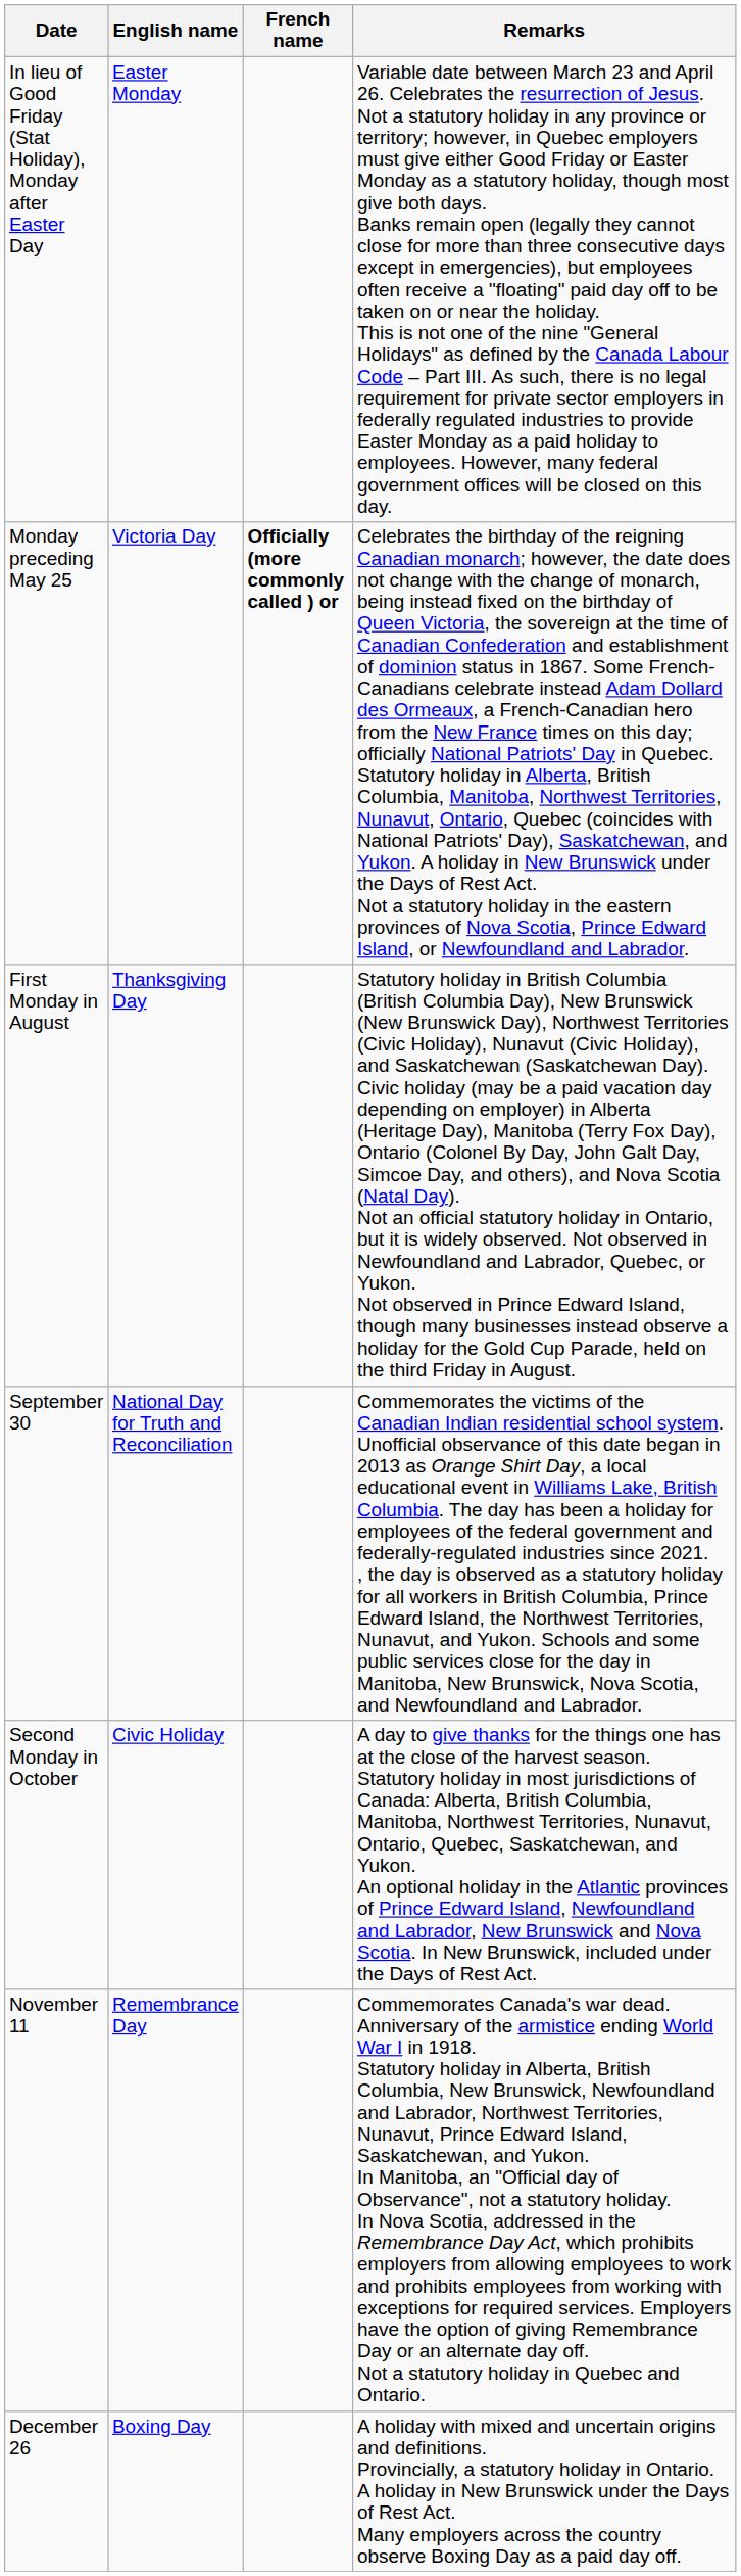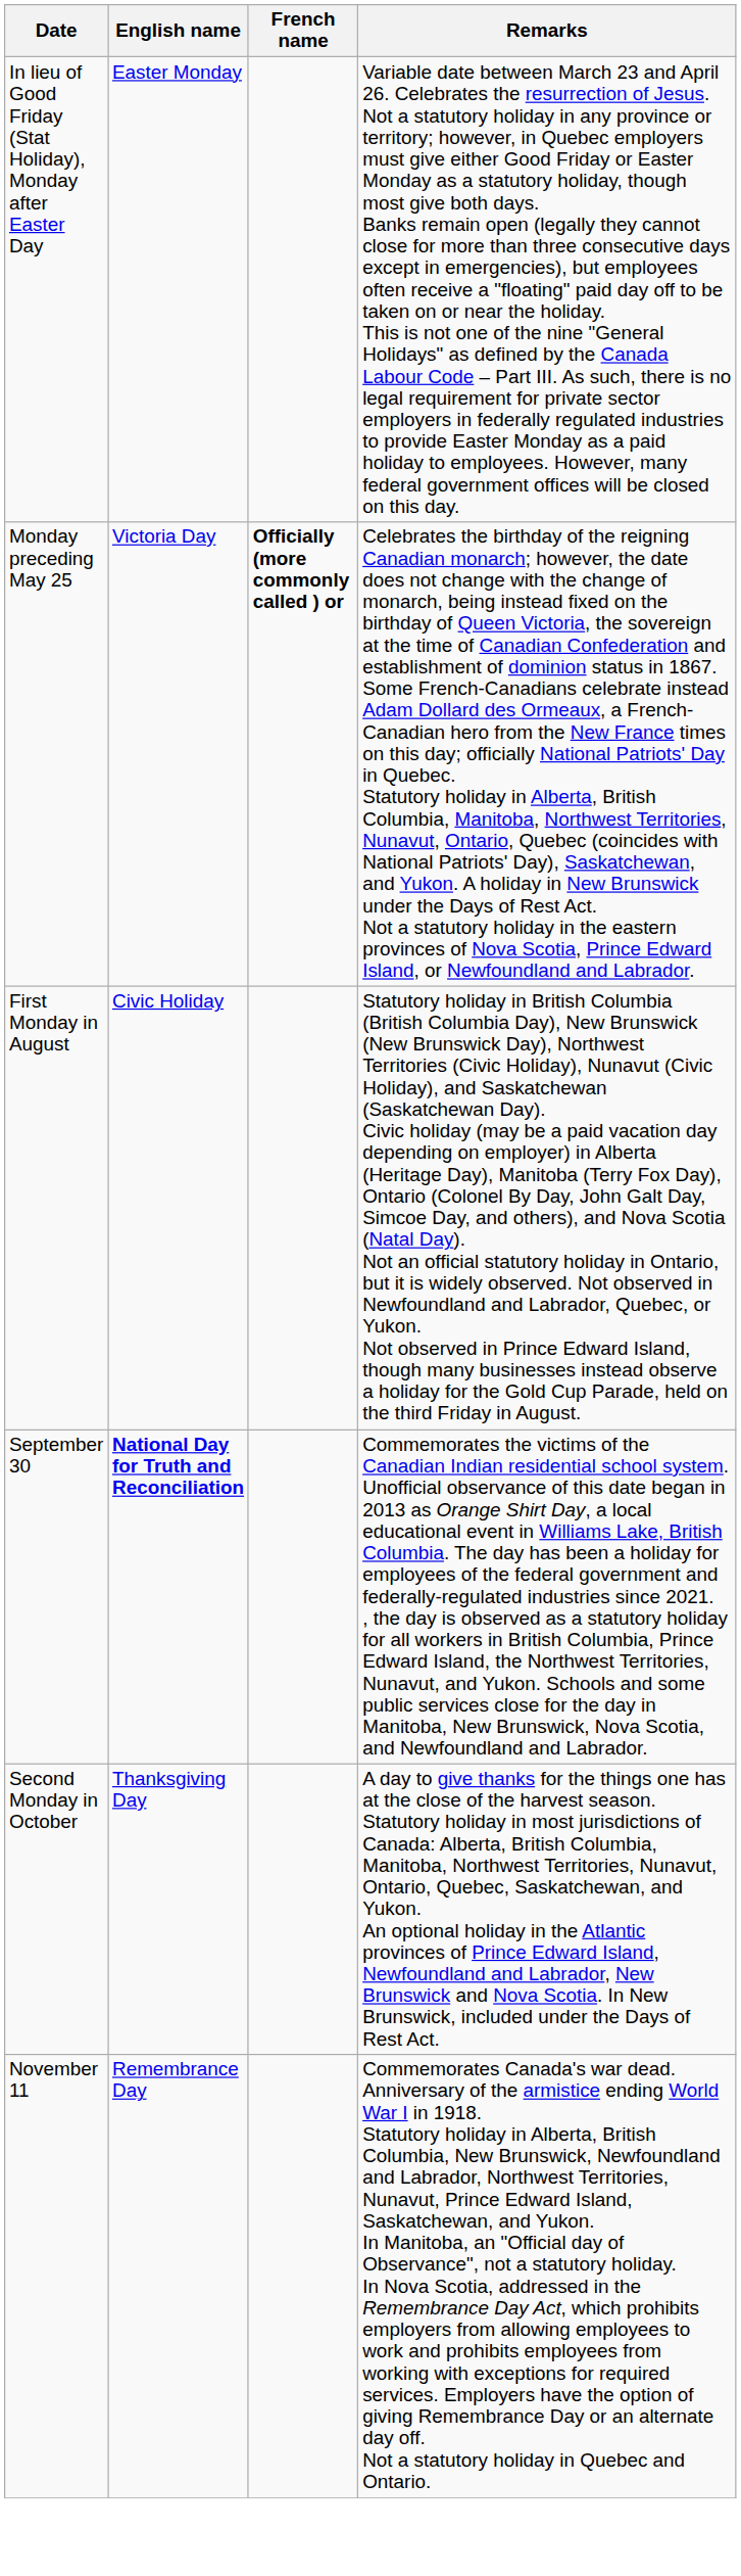First Monday in August | English name: Thanksgiving Day -> Civic Holiday
September 30 | English name: normal -> bold
Second Monday in October | English name: Civic Holiday -> Thanksgiving Day
- row: December 26 | Boxing Day | A holiday with mixed and uncertain origins and definitions. Provincially, a statutory holiday in Ontario. A holiday in New Brunswick under the Days of Rest Act. Many employers across the country observe Boxing Day as a paid day off.
